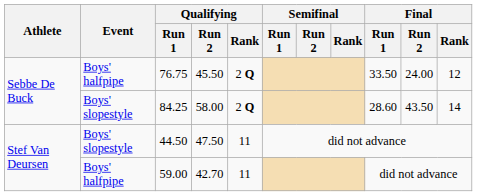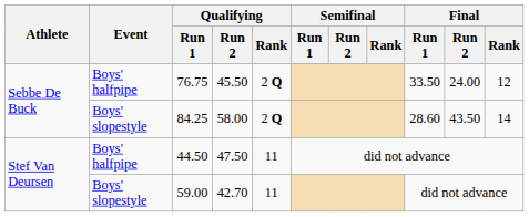44.50 | Event: Boys' slopestyle -> Boys' halfpipe
59.00 | Event: Boys' halfpipe -> Boys' slopestyle
